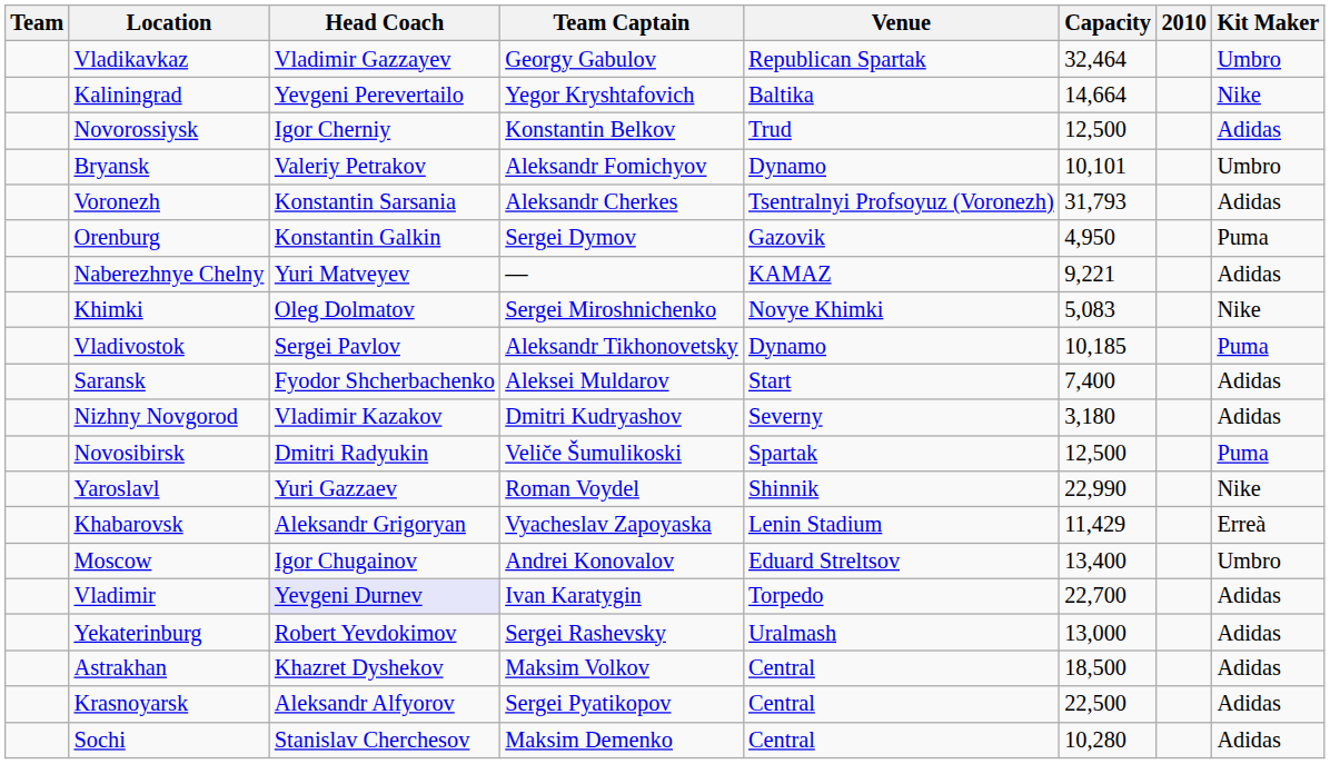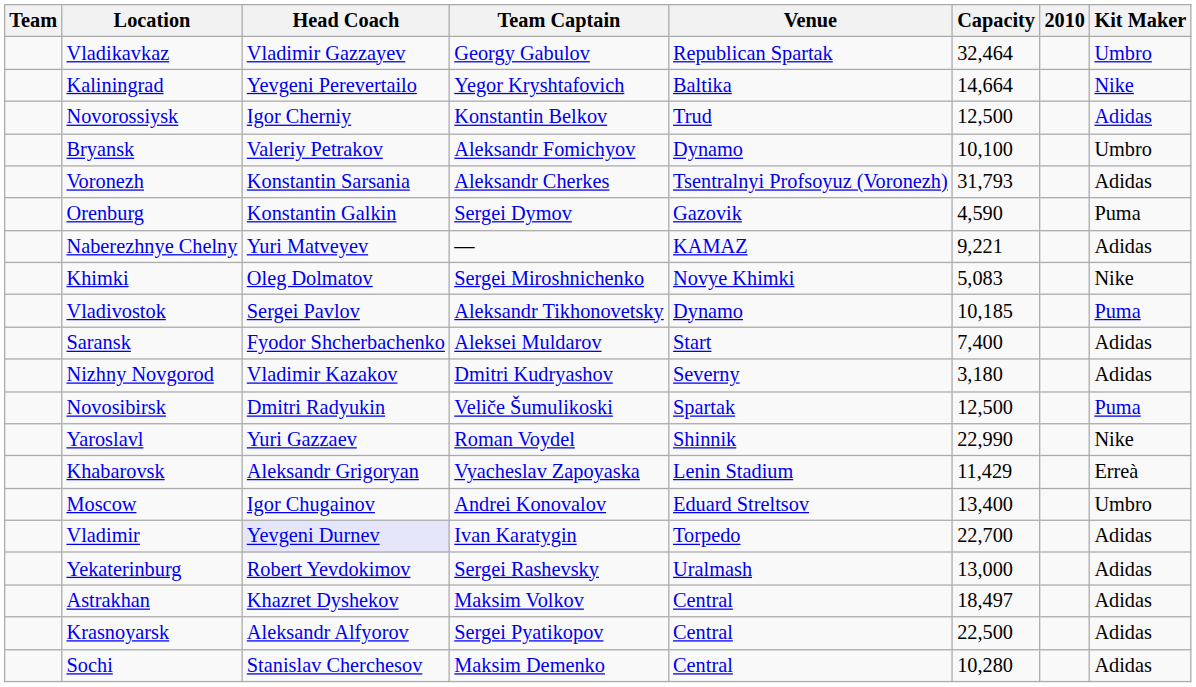Bryansk | Capacity: 10,101 -> 10,100
Orenburg | Capacity: 4,950 -> 4,590
Astrakhan | Capacity: 18,500 -> 18,497
